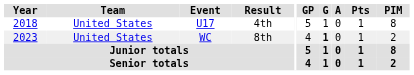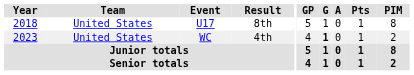U17 | Result: 4th -> 8th
WC | Result: 8th -> 4th
